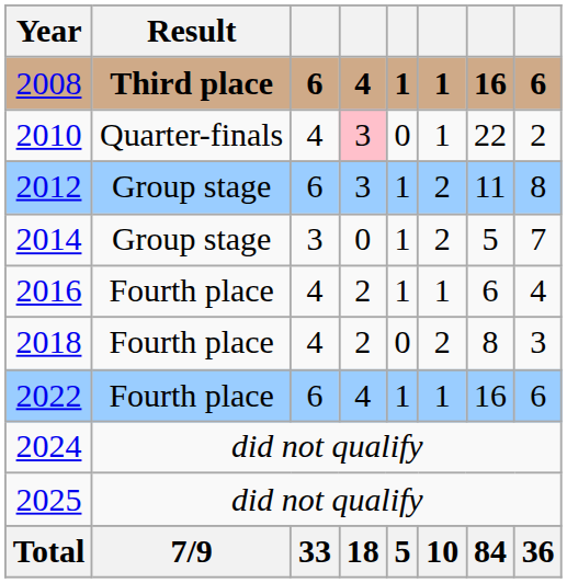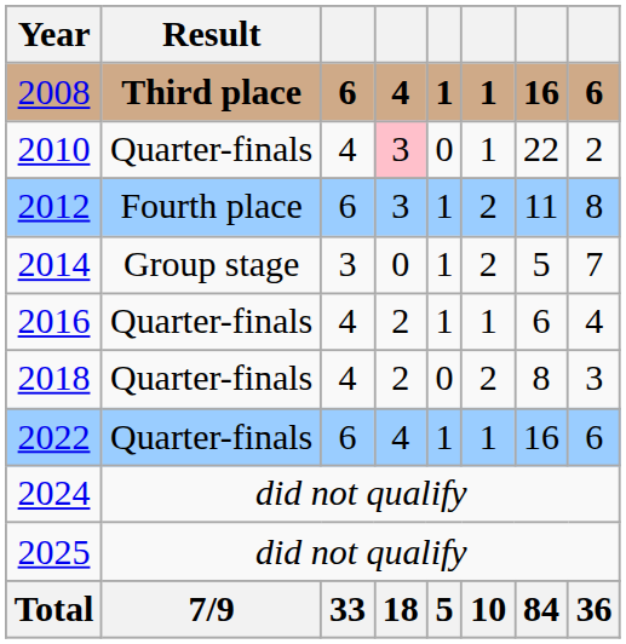2012 | Result: Group stage -> Fourth place
2016 | Result: Fourth place -> Quarter-finals
2018 | Result: Fourth place -> Quarter-finals
2022 | Result: Fourth place -> Quarter-finals
